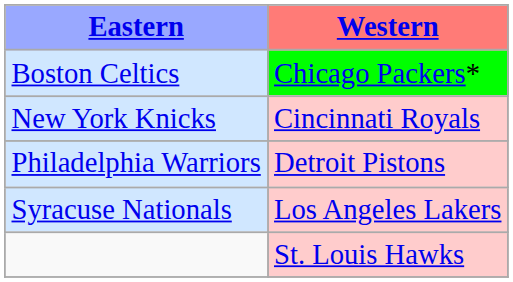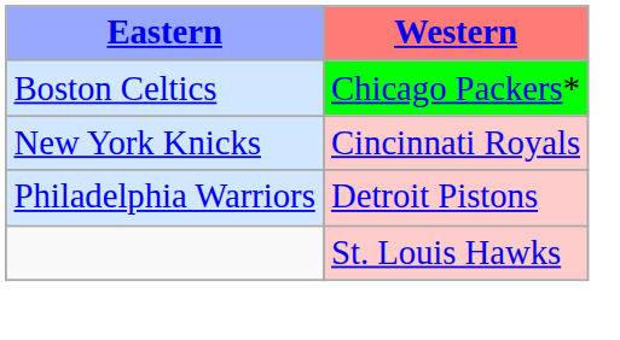- row: Syracuse Nationals | Los Angeles Lakers
